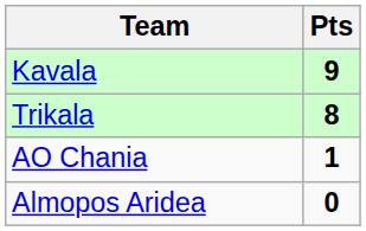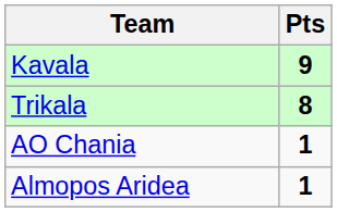Almopos Aridea | Pts: 0 -> 1
